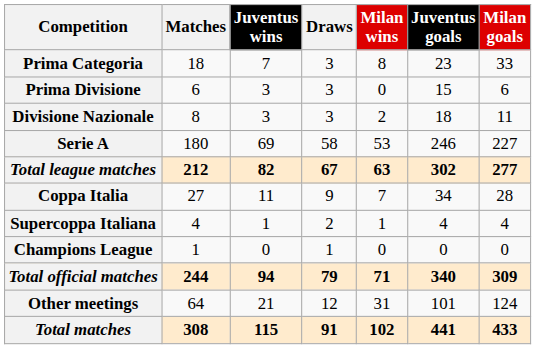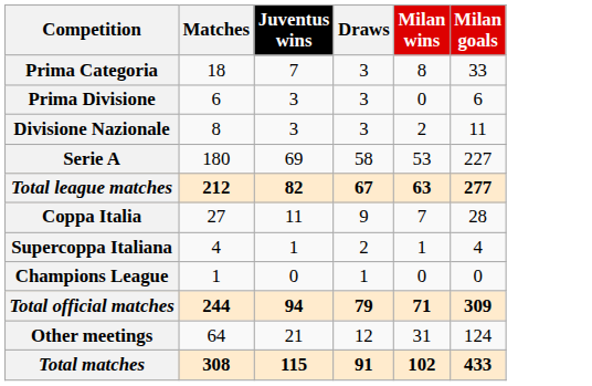- column: Juventus goals | 23 | 15 | 18 | 246 | 302 | 34 | 4 | 0 | 340 | 101 | 441
